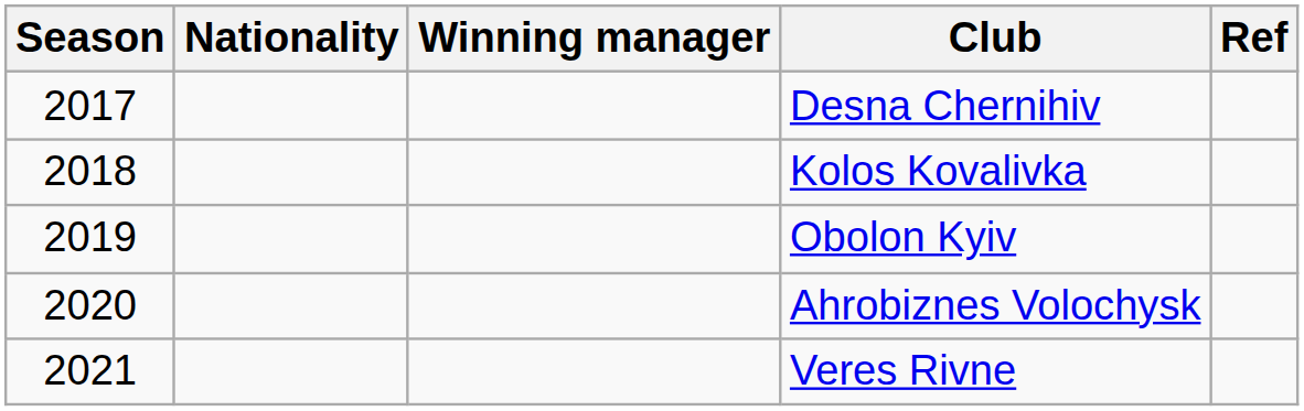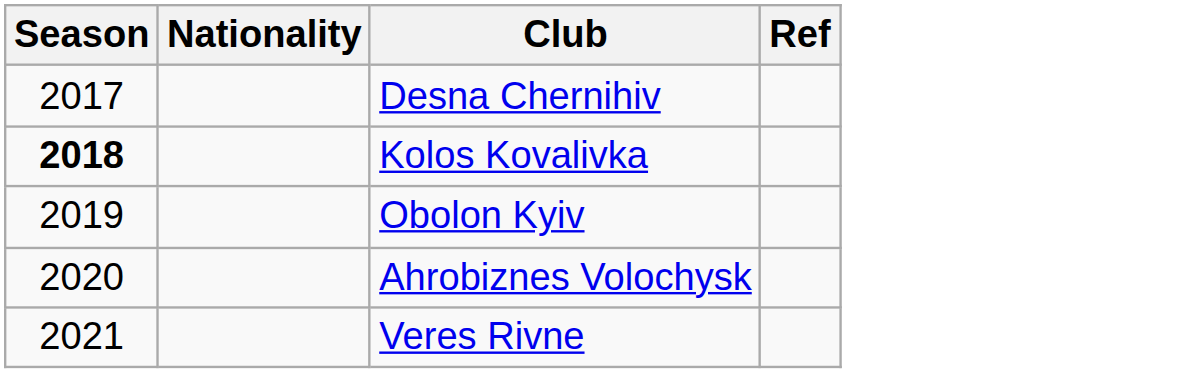- column: Winning manager
Kolos Kovalivka | Season: normal -> bold
